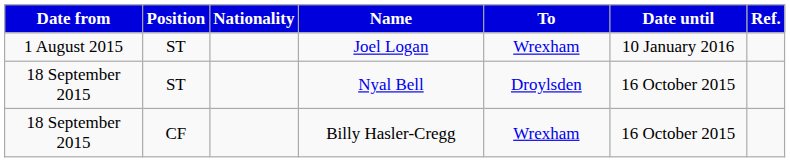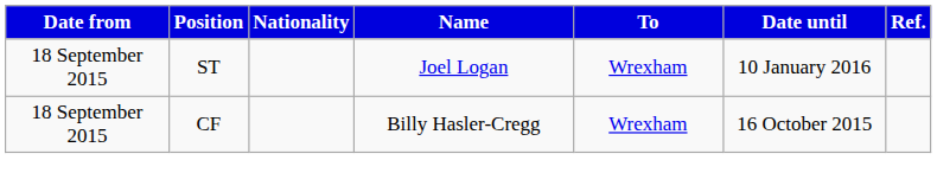Joel Logan | Date from: 1 August 2015 -> 18 September 2015
- row: 18 September 2015 | ST | Nyal Bell | Droylsden | 16 October 2015
